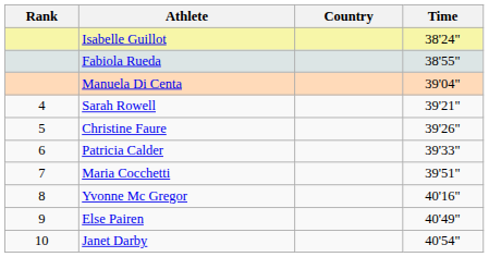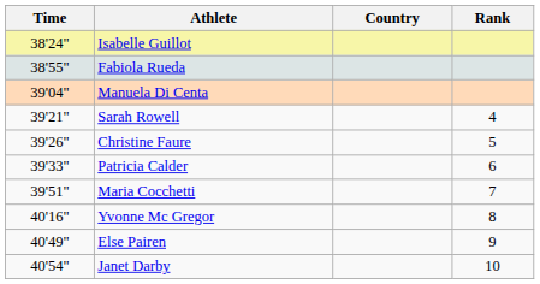columns swapped: Rank <-> Time
